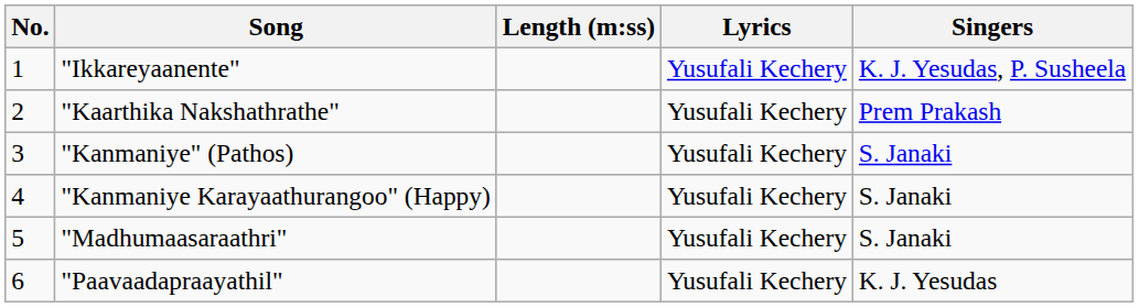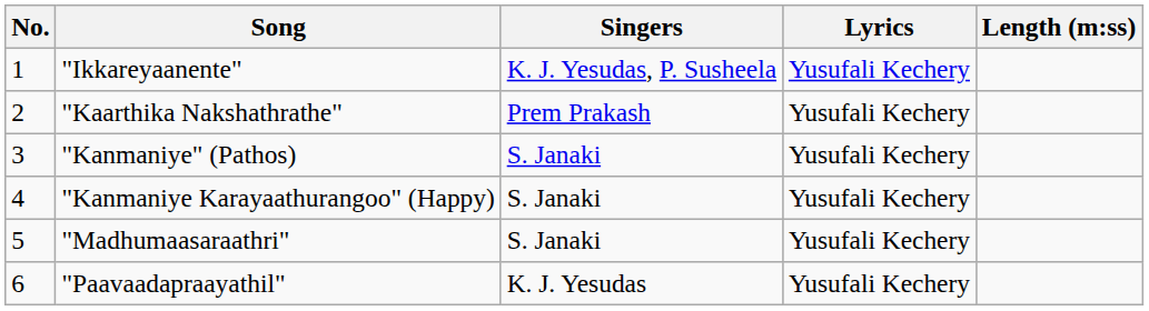columns swapped: Singers <-> Length (m:ss)
